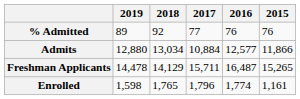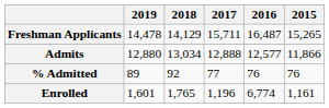rows swapped: Freshman Applicants <-> % Admitted
Admits | 2017: 10,884 -> 12,888
Enrolled | 2019: 1,598 -> 1,601
Enrolled | 2017: 1,796 -> 1,196
Enrolled | 2016: 1,774 -> 6,774
